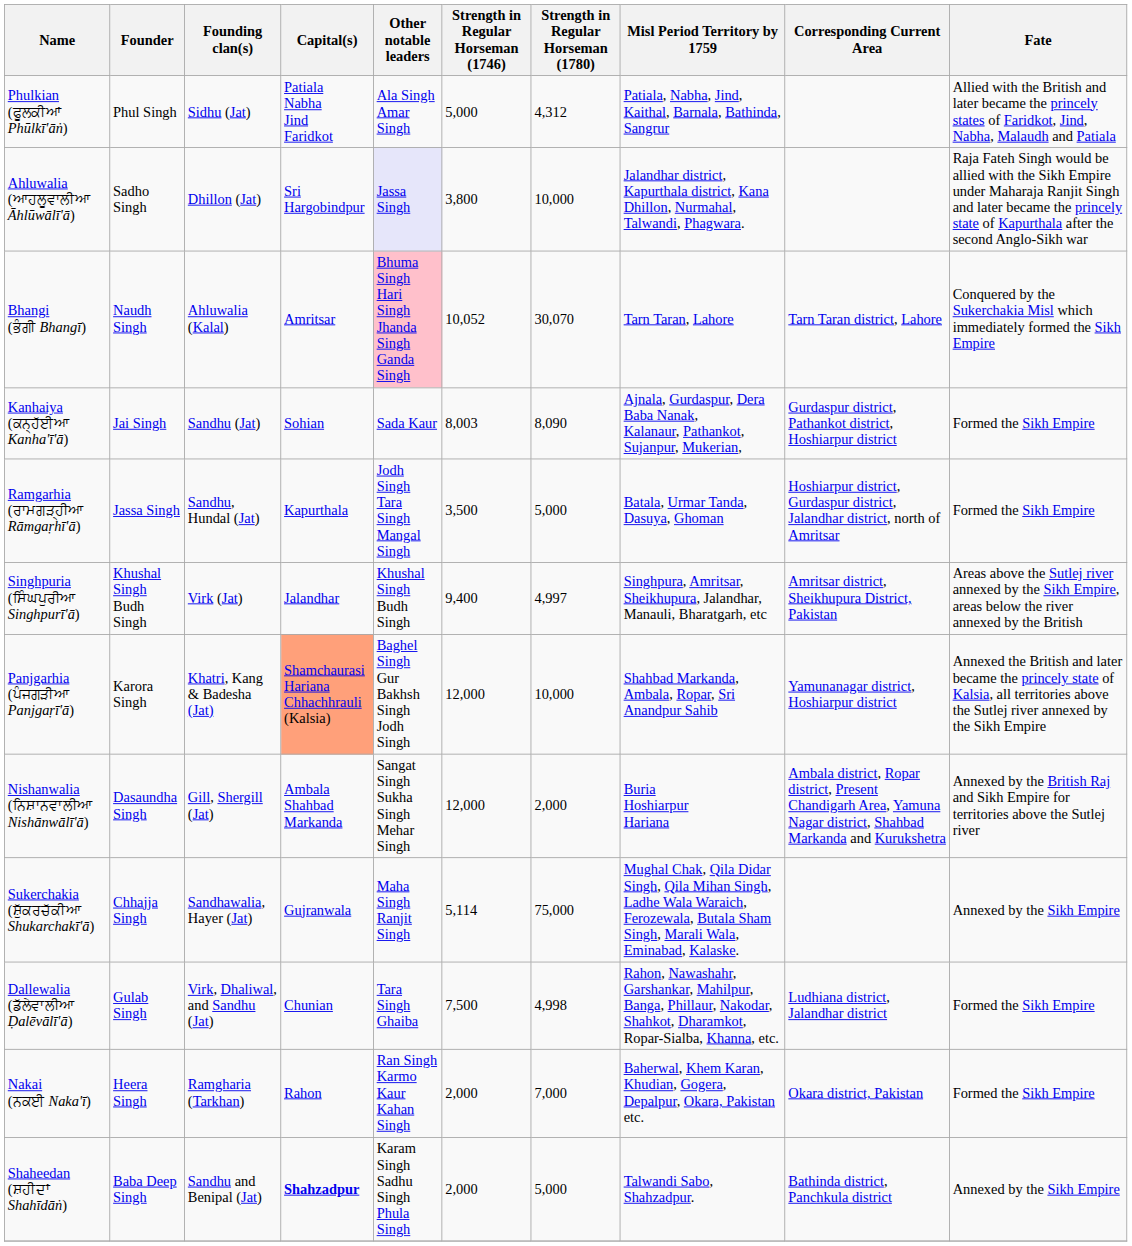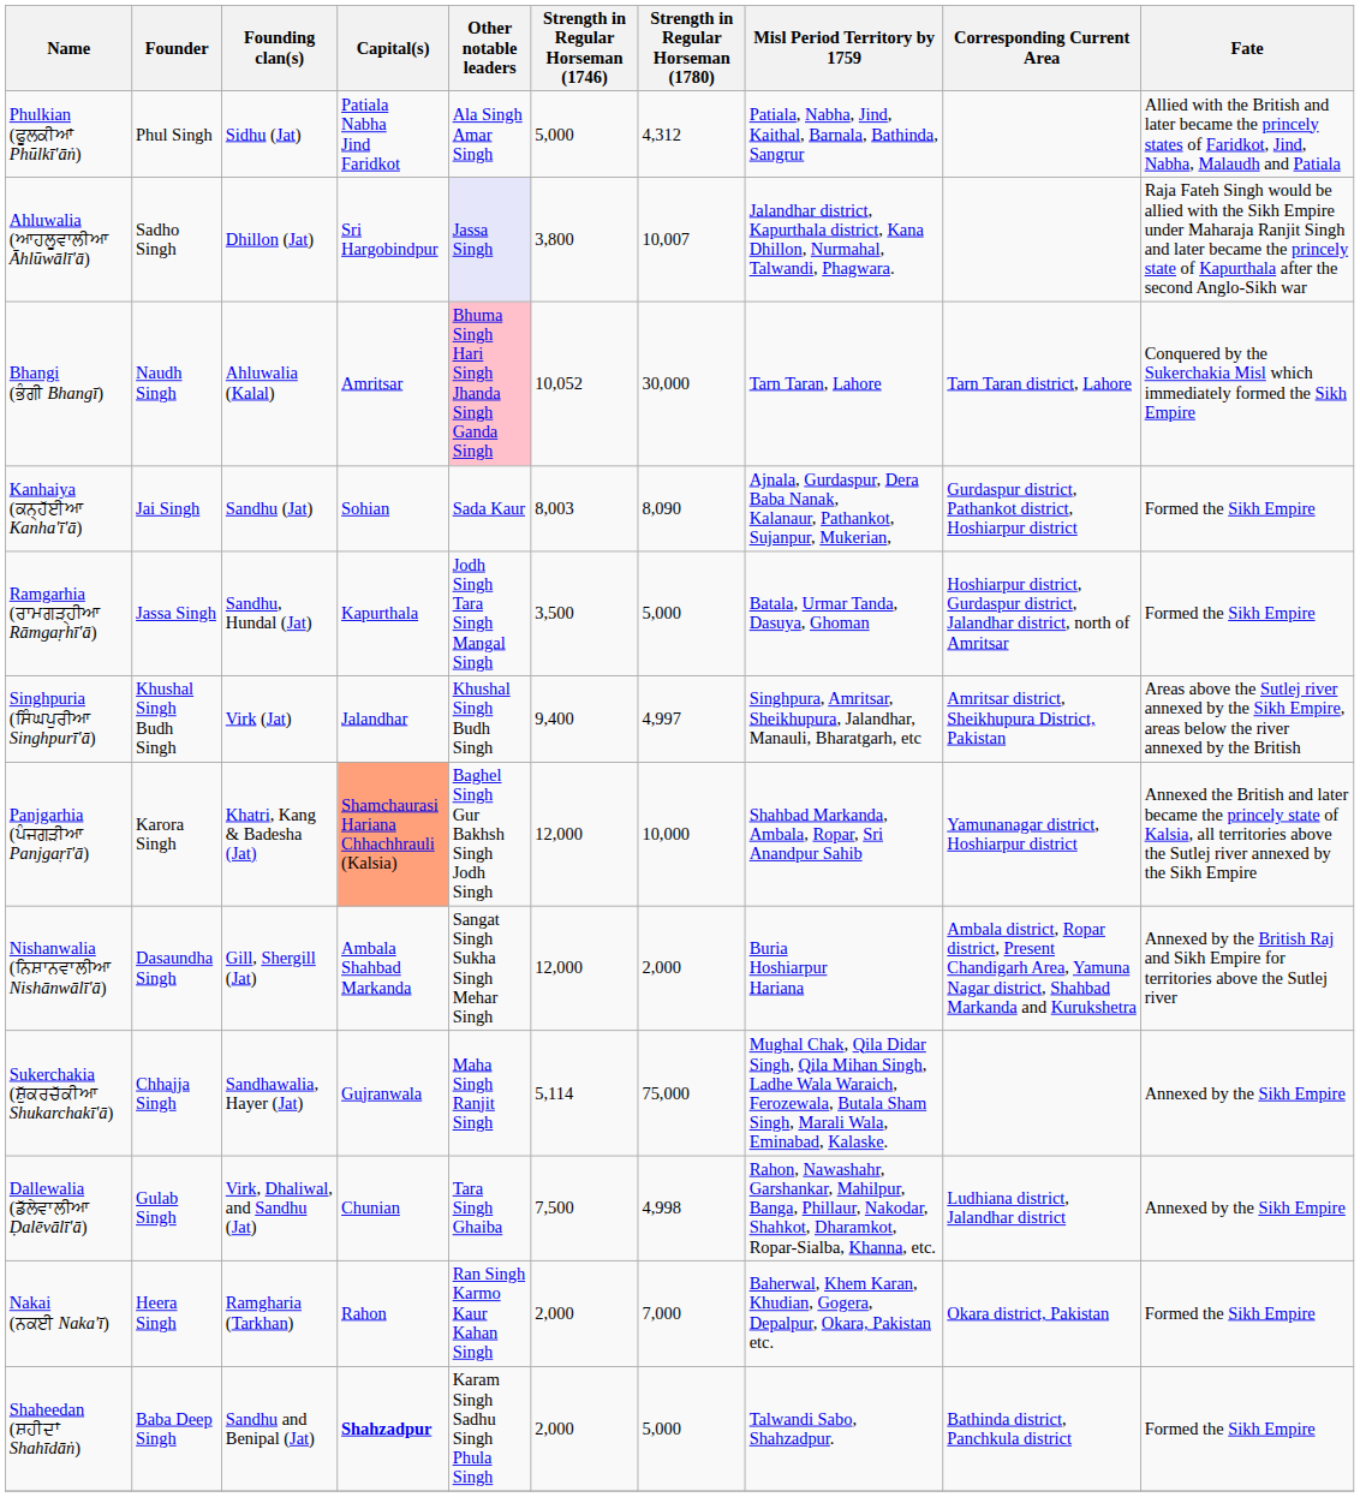Ahluwalia (ਆਹਲੂਵਾਲੀਆ Āhlūwālī'ā) | Strength in Regular Horseman (1780): 10,000 -> 10,007
Bhangi (ਭੰਗੀ Bhangī) | Strength in Regular Horseman (1780): 30,070 -> 30,000
Dallewalia (ਡੱਲੇਵਾਲੀਆ Ḍalēvālī'ā) | Fate: Formed the Sikh Empire -> Annexed by the Sikh Empire
Shaheedan (ਸ਼ਹੀਦਾਂ Shahīdāṅ) | Fate: Annexed by the Sikh Empire -> Formed the Sikh Empire
